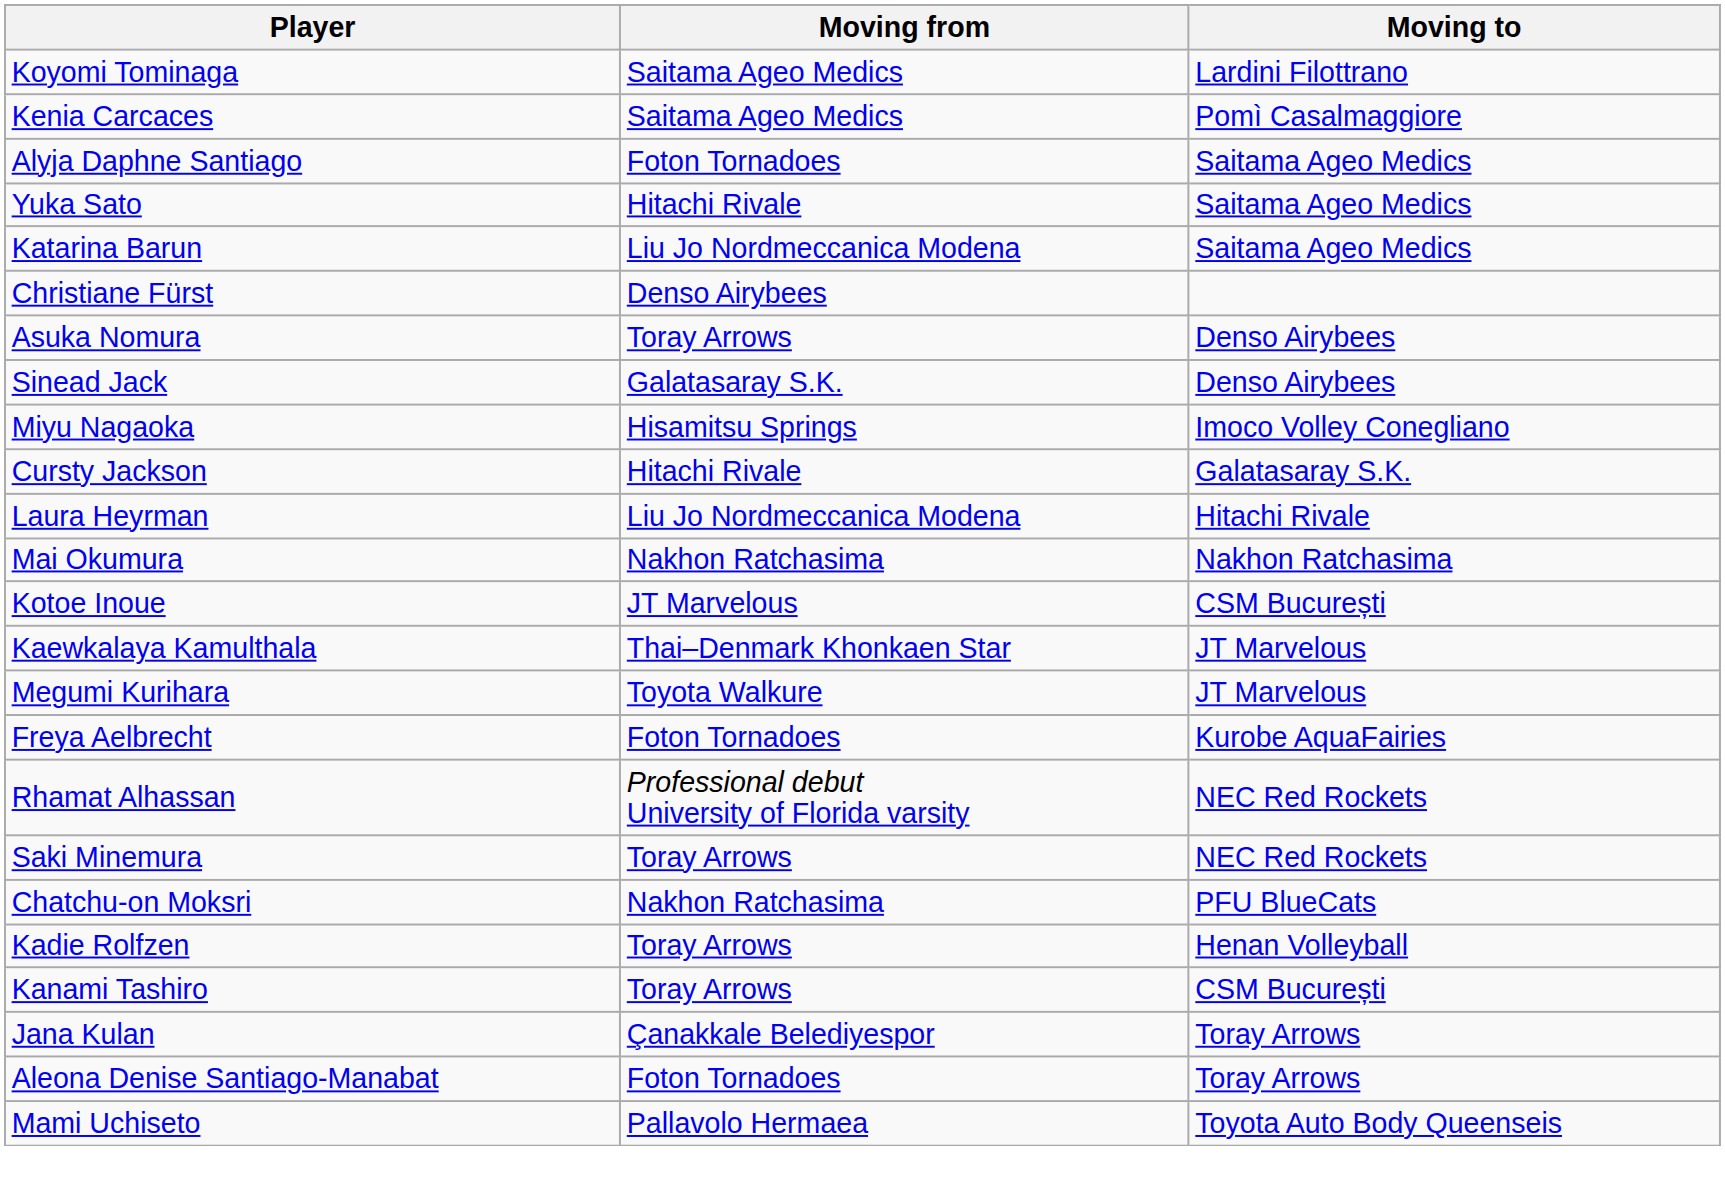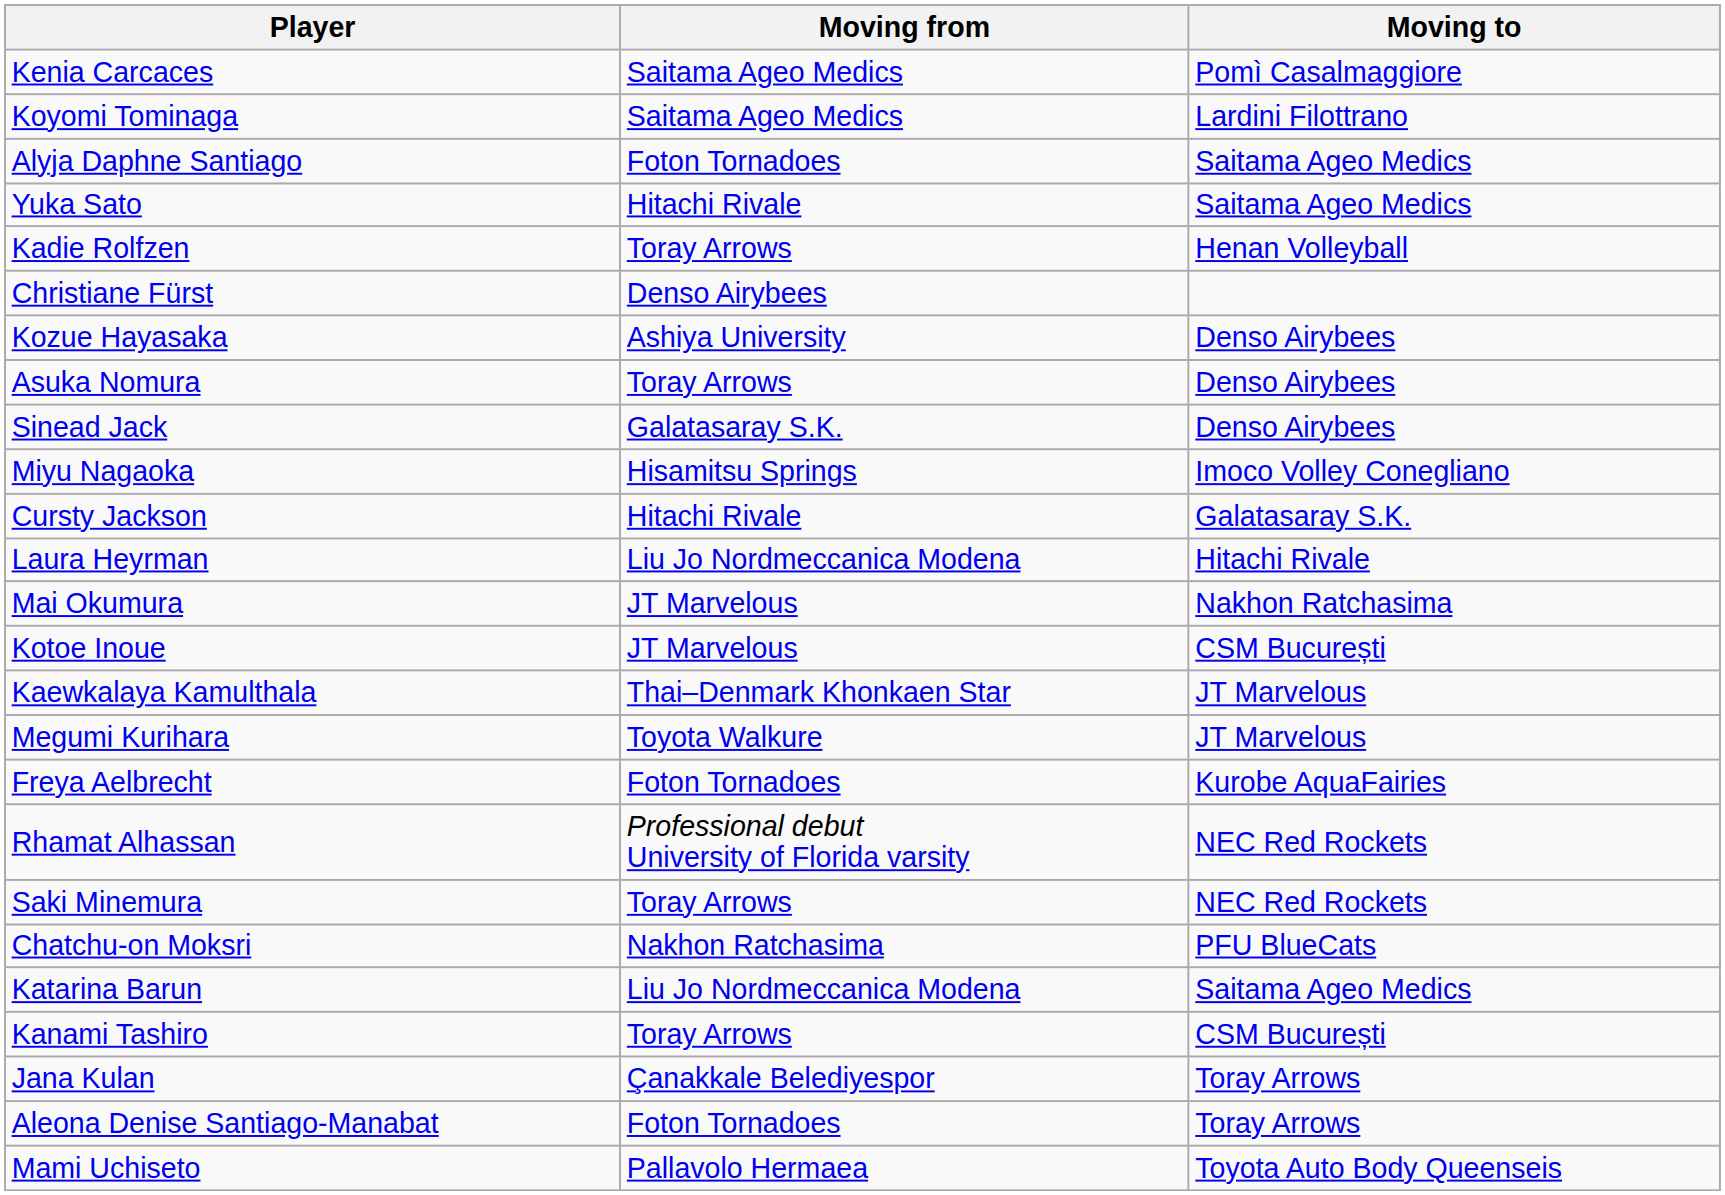rows swapped: Koyomi Tominaga <-> Kenia Carcaces
rows swapped: Katarina Barun <-> Kadie Rolfzen
+ row: Kozue Hayasaka | Ashiya University | Denso Airybees
Mai Okumura | Moving from: Nakhon Ratchasima -> JT Marvelous
